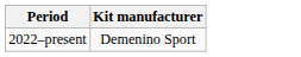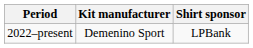+ column: Shirt sponsor | LPBank
